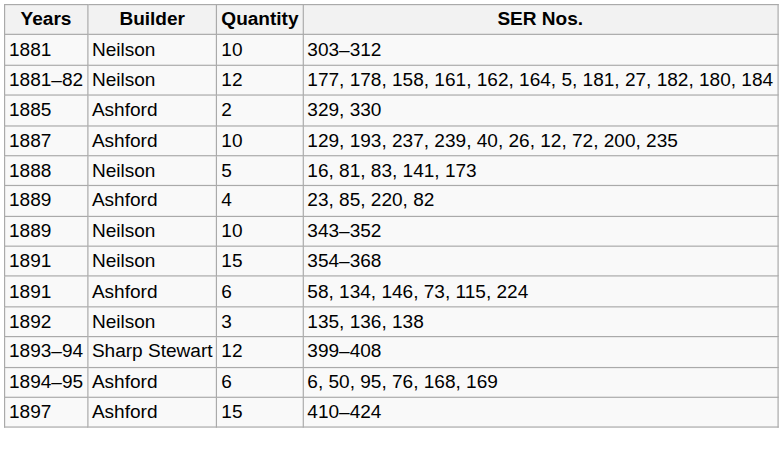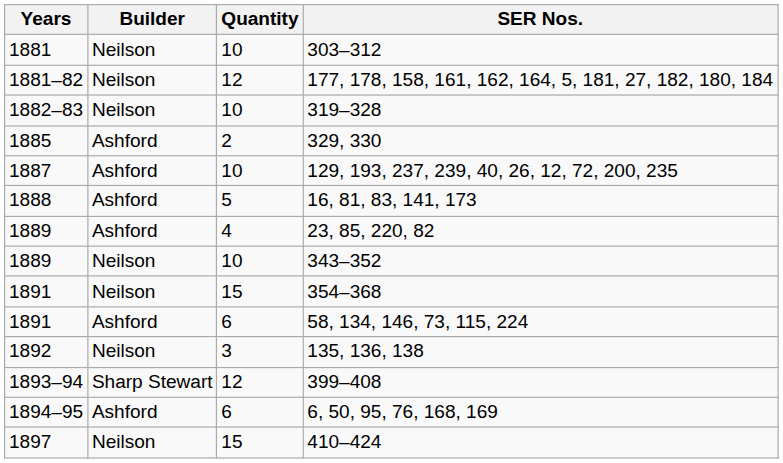+ row: 1882–83 | Neilson | 10 | 319–328
16, 81, 83, 141, 173 | Builder: Neilson -> Ashford
410–424 | Builder: Ashford -> Neilson
